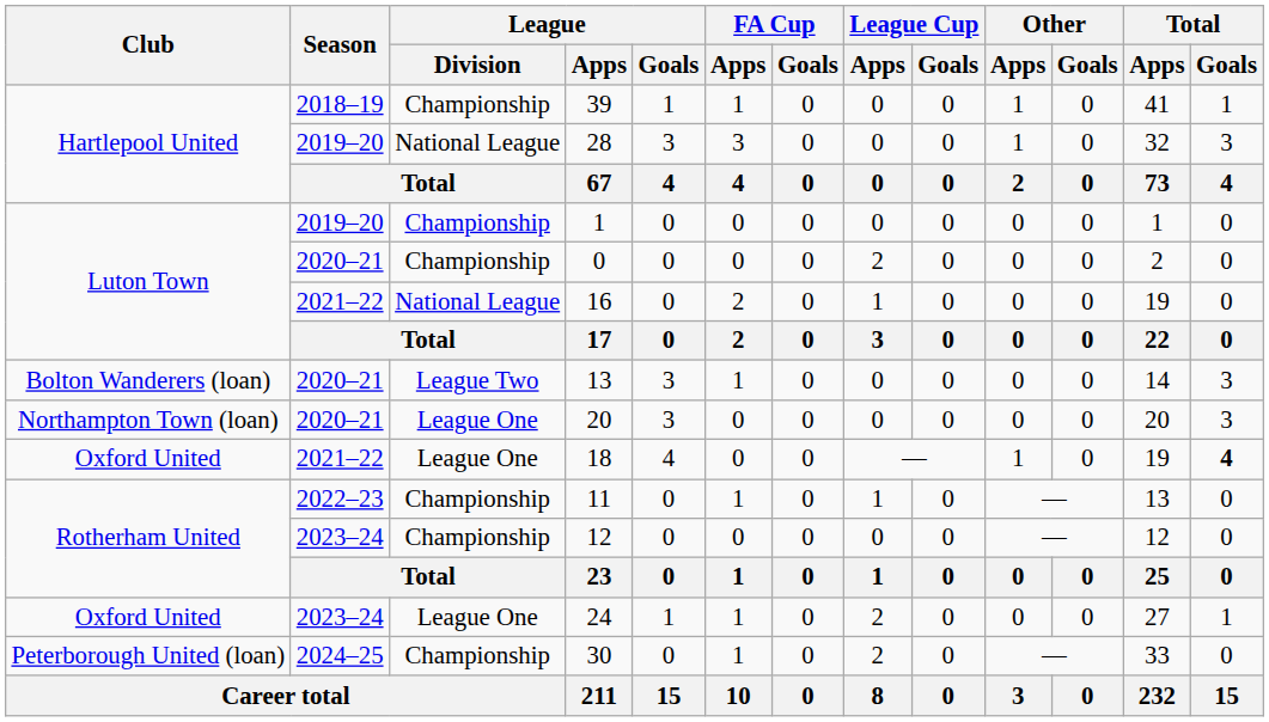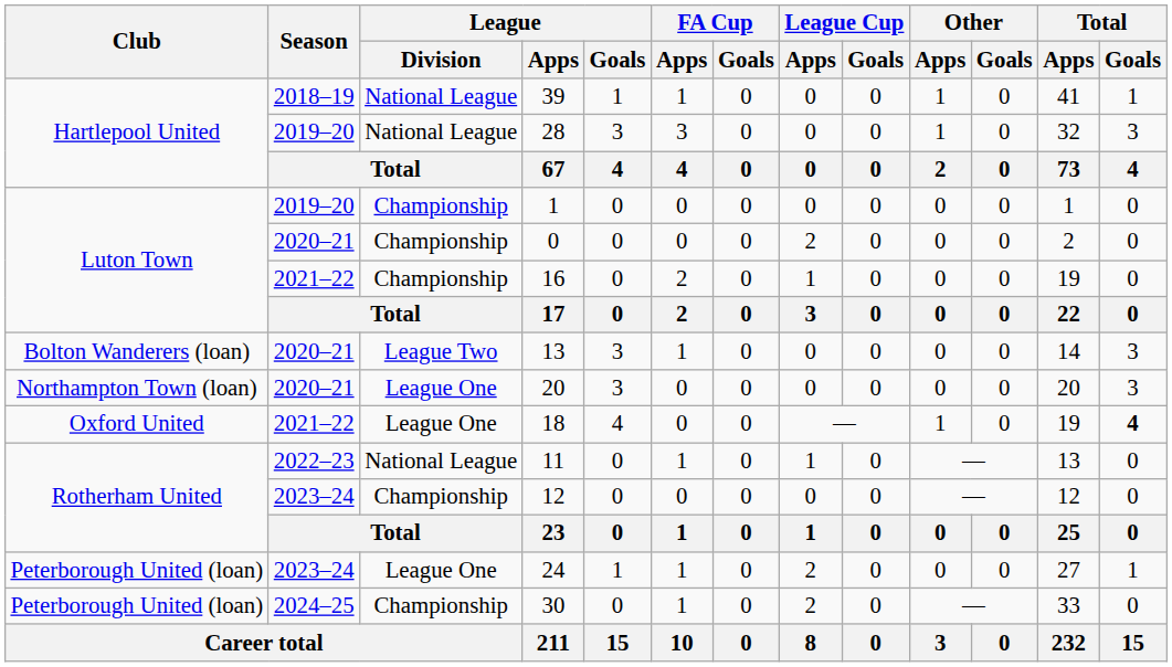39 | League / Division: Championship -> National League
16 | League / Division: National League -> Championship
11 | League / Division: Championship -> National League
24 | Club: Oxford United -> Peterborough United (loan)
